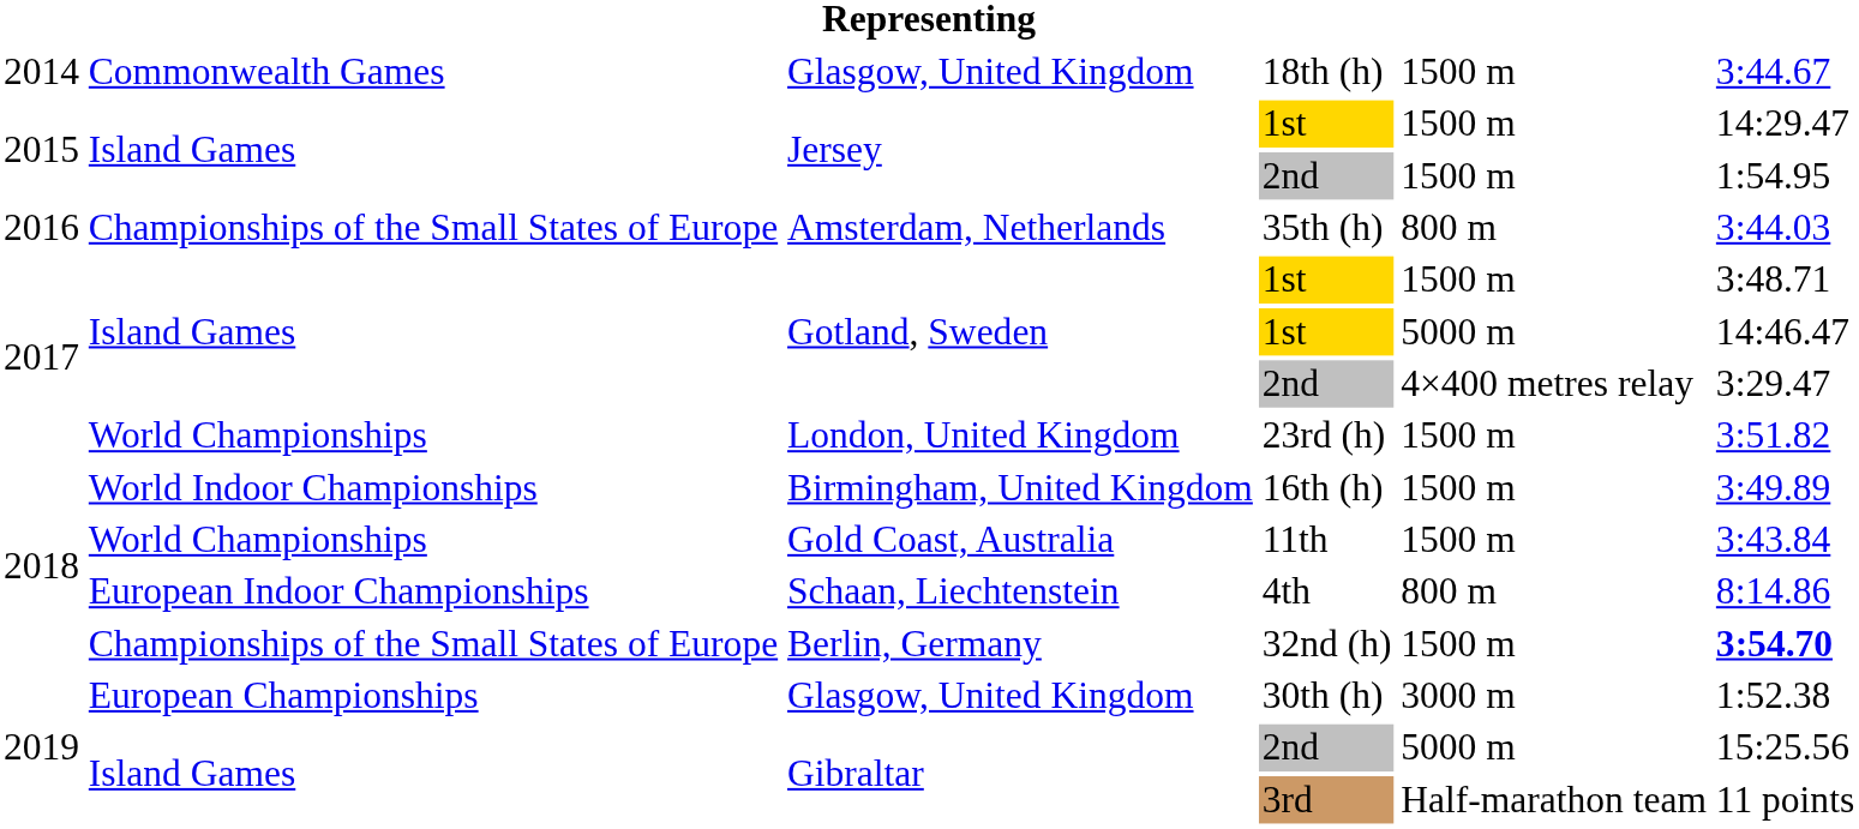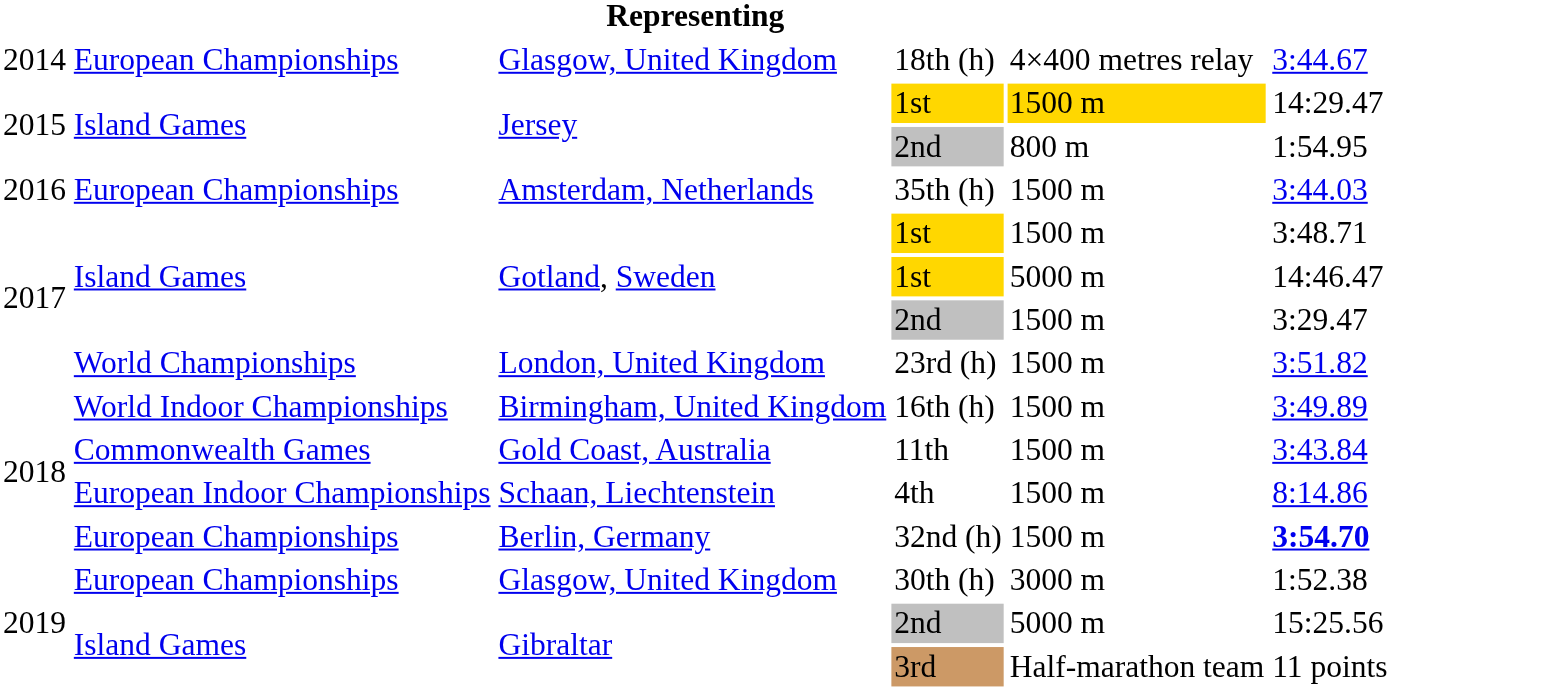18th (h) | column 2: Commonwealth Games -> European Championships
18th (h) | column 5: 1500 m -> 4×400 metres relay
Jersey / 1st | column 5: no background -> gold background
Jersey / 2nd | column 5: 1500 m -> 800 m
35th (h) | column 2: Championships of the Small States of Europe -> European Championships
35th (h) | column 5: 800 m -> 1500 m
Gotland, Sweden / 2nd | column 5: 4×400 metres relay -> 1500 m
11th | column 2: World Championships -> Commonwealth Games
4th | column 5: 800 m -> 1500 m
32nd (h) | column 2: Championships of the Small States of Europe -> European Championships
